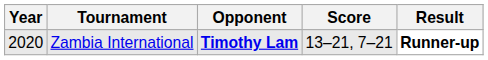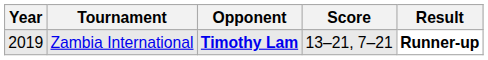Zambia International | Year: 2020 -> 2019
